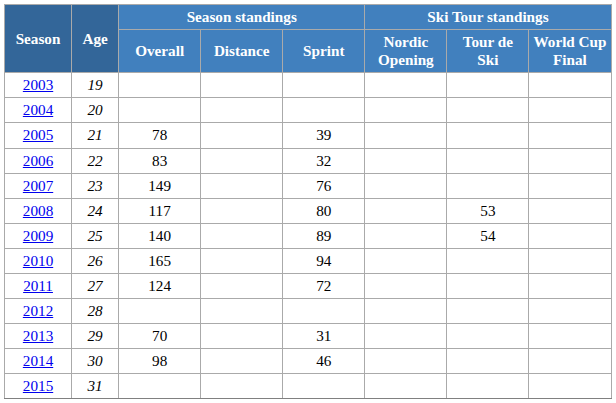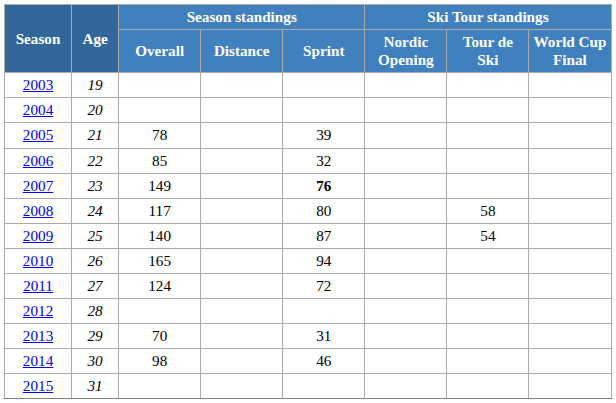2006 | Season standings / Overall: 83 -> 85
2007 | Season standings / Sprint: normal -> bold
2008 | Ski Tour standings / Tour de Ski: 53 -> 58
2009 | Season standings / Sprint: 89 -> 87
